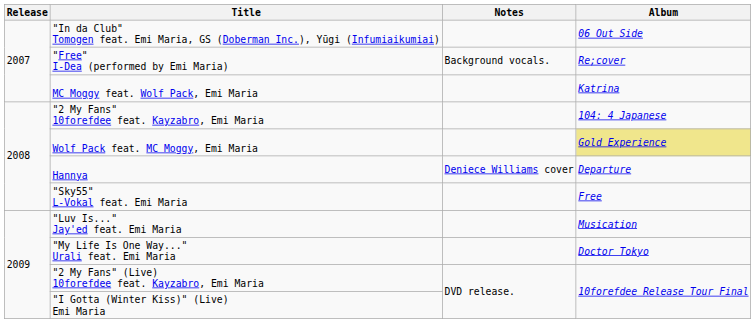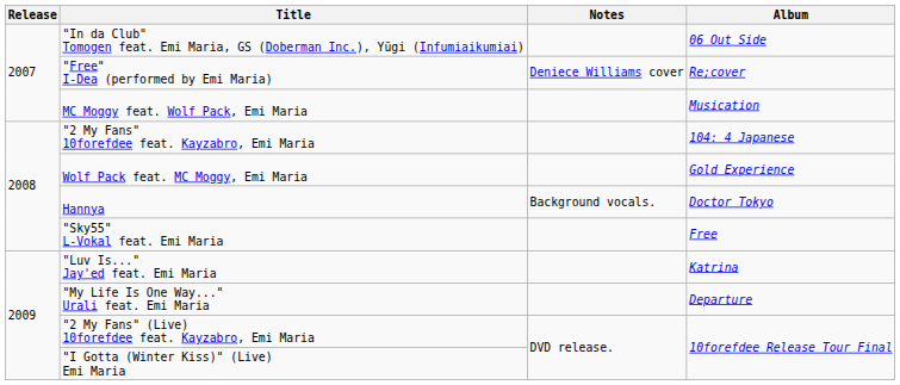"Free" I-Dea (performed by Emi Maria) | Notes: Background vocals. -> Deniece Williams cover
MC Moggy feat. Wolf Pack, Emi Maria | Album: Katrina -> Musication
Wolf Pack feat. MC Moggy, Emi Maria | Album: khaki background -> no background
Hannya | Notes: Deniece Williams cover -> Background vocals.
Hannya | Album: Departure -> Doctor Tokyo
"Luv Is..." Jay'ed feat. Emi Maria | Album: Musication -> Katrina
"My Life Is One Way..." Urali feat. Emi Maria | Album: Doctor Tokyo -> Departure
